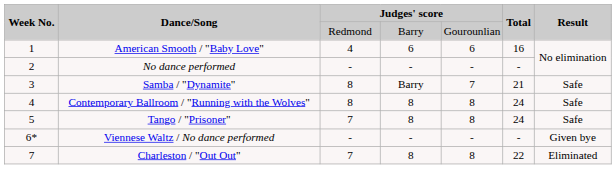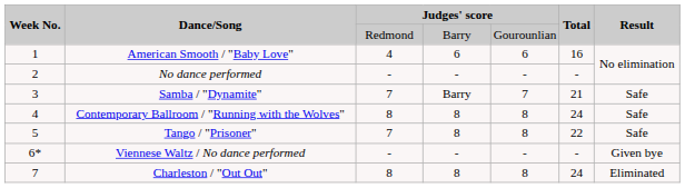Samba / "Dynamite" | column 3: 8 -> 7
Tango / "Prisoner" | Total: 24 -> 22
Charleston / "Out Out" | column 3: 7 -> 8
Charleston / "Out Out" | Total: 22 -> 24
